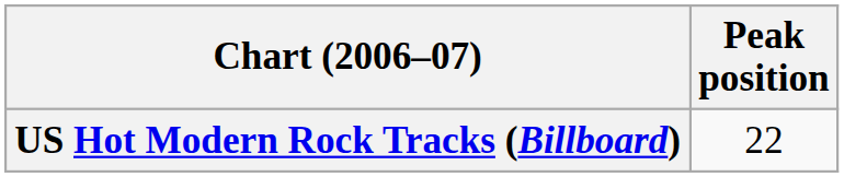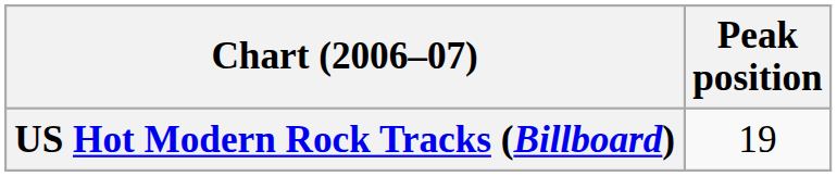US Hot Modern Rock Tracks (Billboard) | Peak position: 22 -> 19
